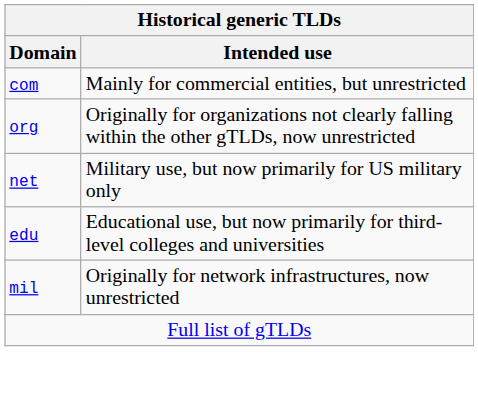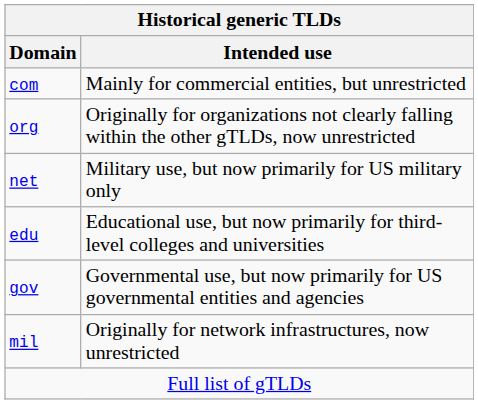+ row: gov | Governmental use, but now primarily for US governmental entities and agencies
